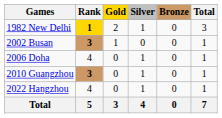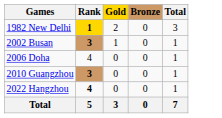- column: Silver | 1 | 0 | 1 | 1 | 1 | 4
2022 Hangzhou | Rank: normal -> bold
